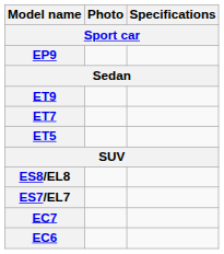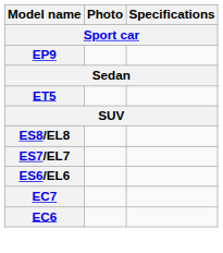- row: ET9
- row: ET7
+ row: ES6/EL6
